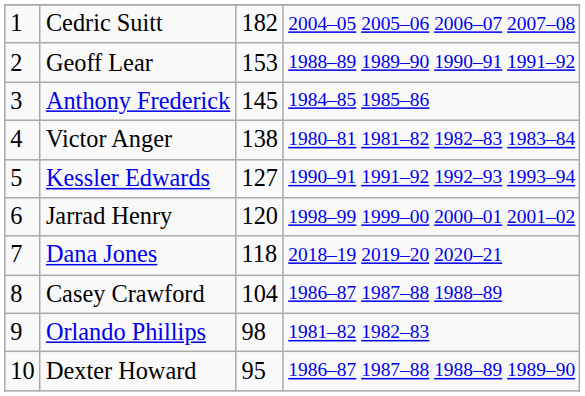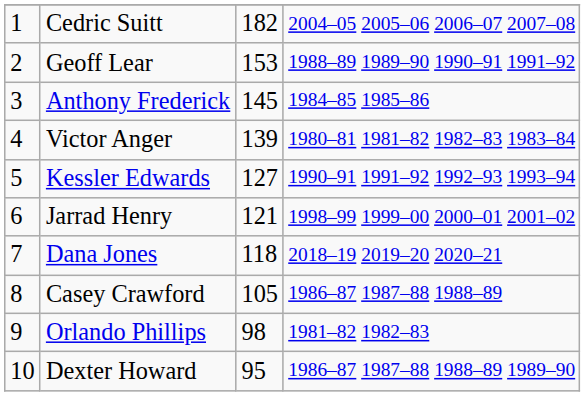Victor Anger | column 3: 138 -> 139
Jarrad Henry | column 3: 120 -> 121
Casey Crawford | column 3: 104 -> 105
